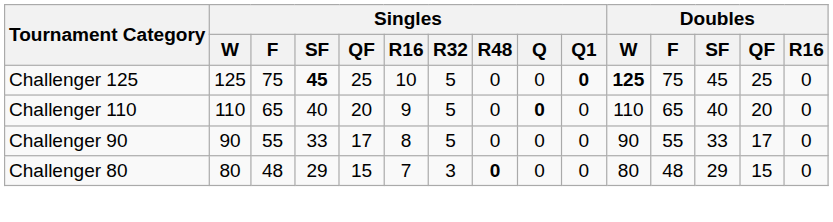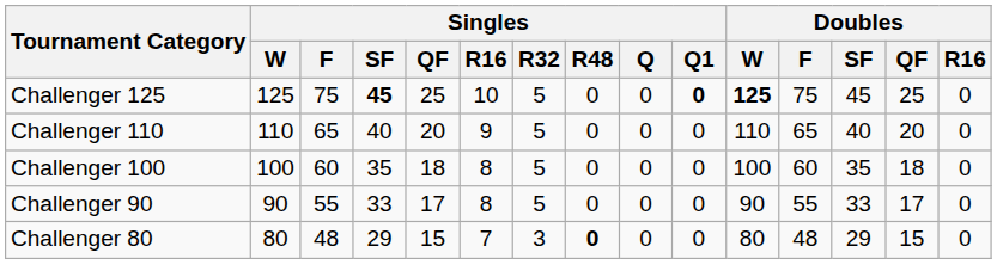Challenger 110 | Singles / Q: bold -> normal
+ row: Challenger 100 | 100 | 60 | 35 | 18 | 8 | 5 | 0 | 0 | 0 | 100 | 60 | 35 | 18 | 0
